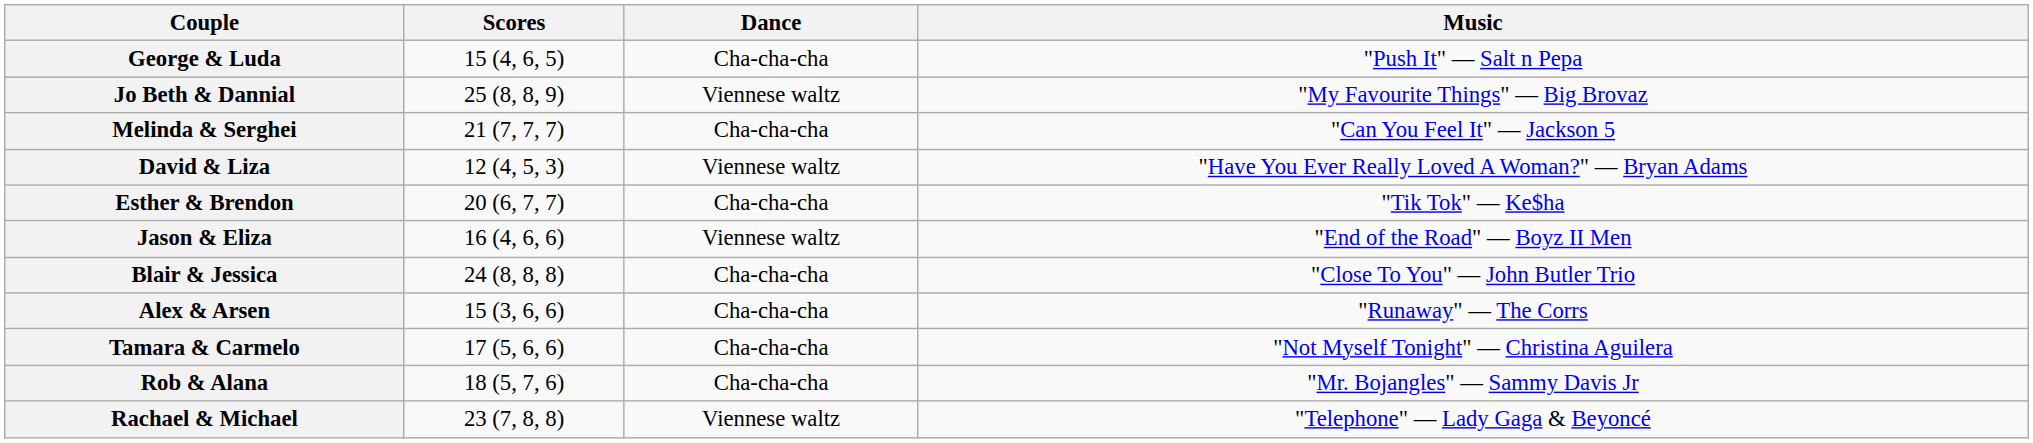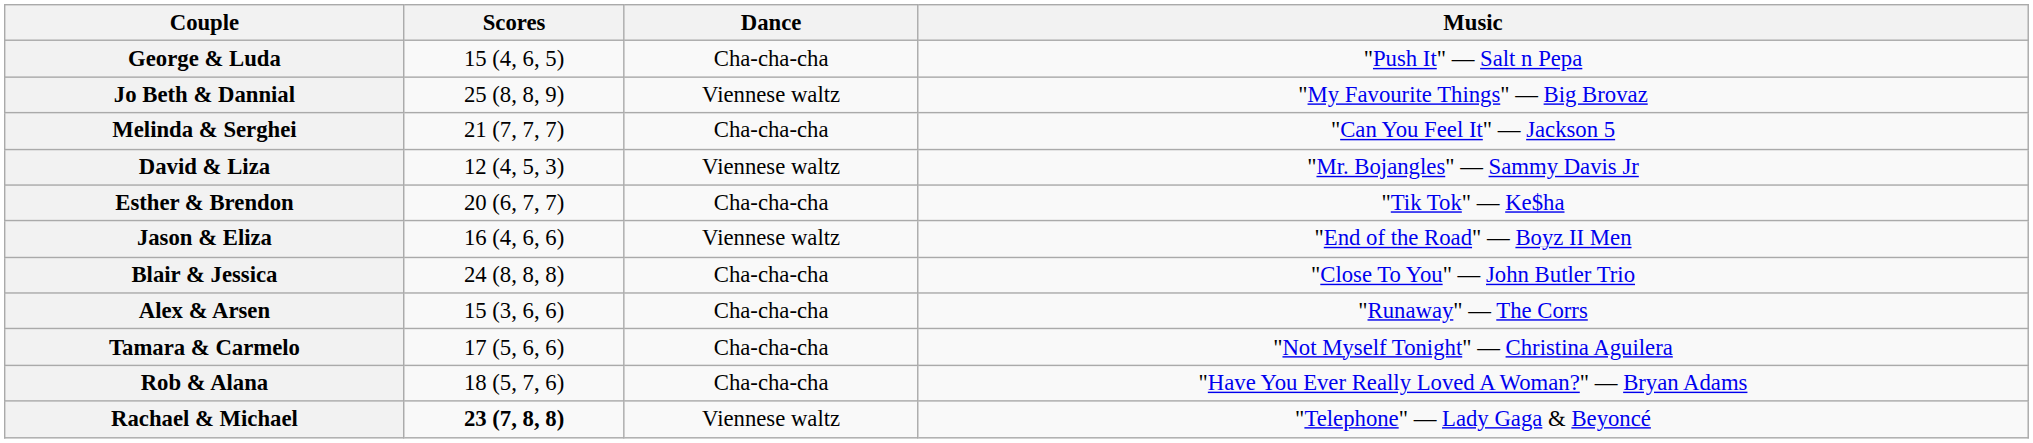David & Liza | Music: "Have You Ever Really Loved A Woman?" — Bryan Adams -> "Mr. Bojangles" — Sammy Davis Jr
Rob & Alana | Music: "Mr. Bojangles" — Sammy Davis Jr -> "Have You Ever Really Loved A Woman?" — Bryan Adams
Rachael & Michael | Scores: normal -> bold
